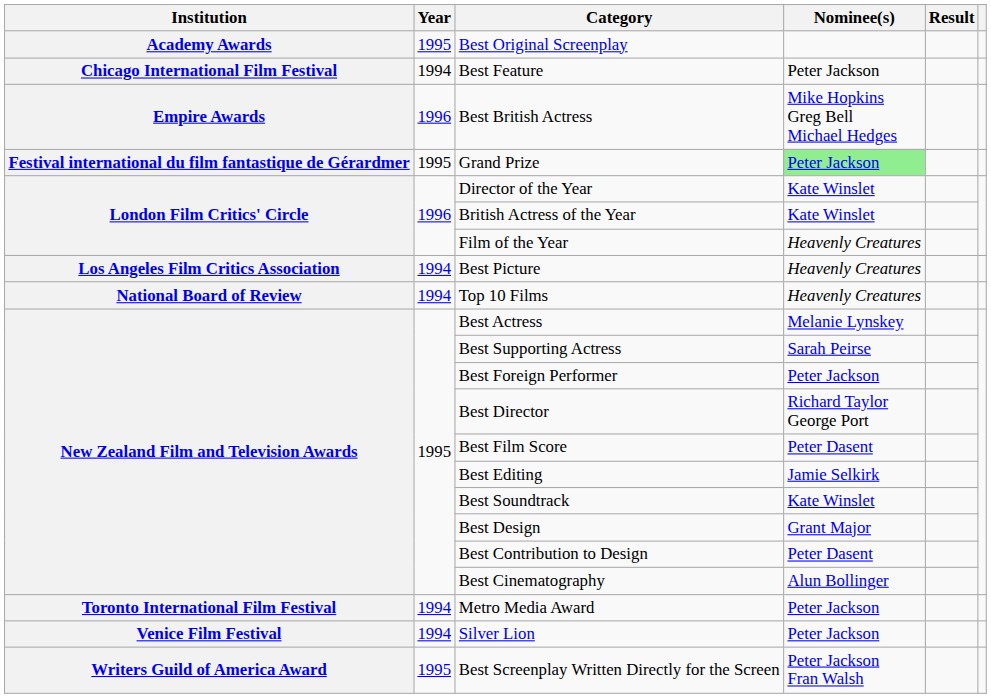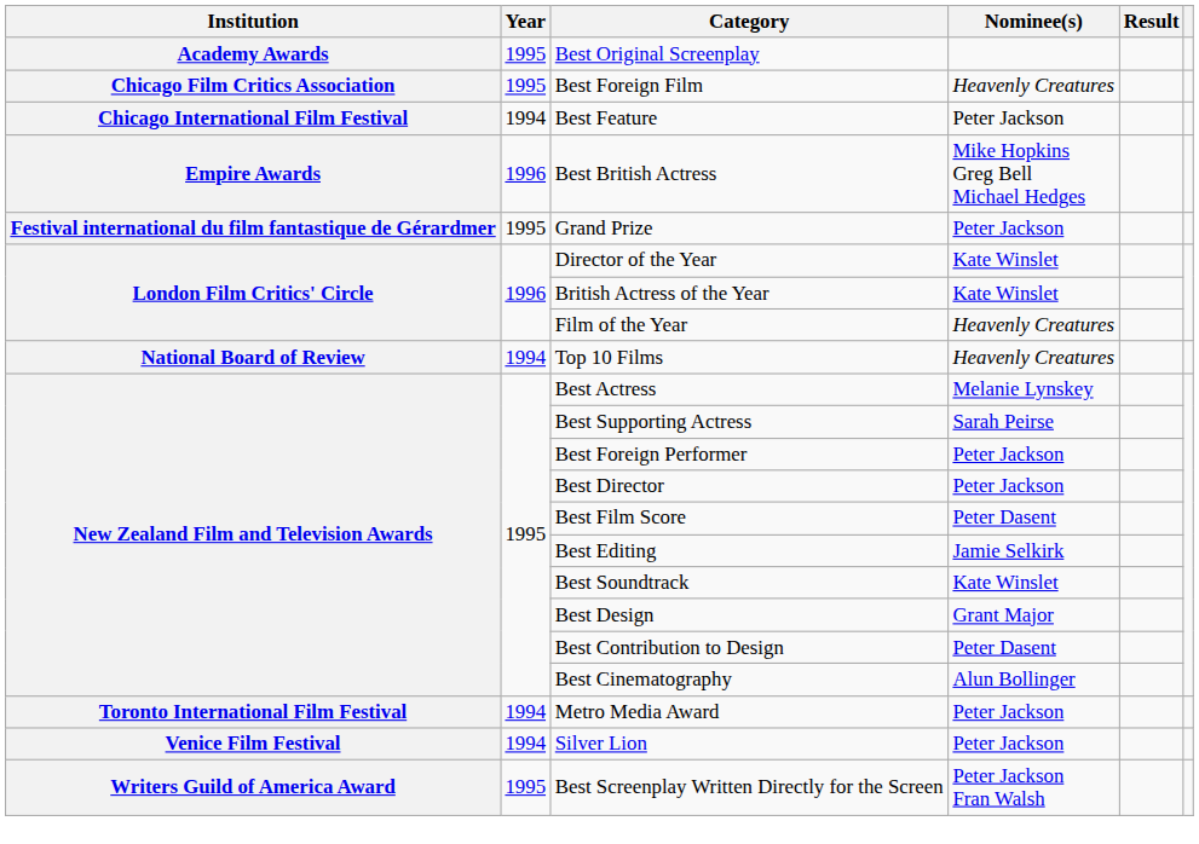+ row: Chicago Film Critics Association | 1995 | Best Foreign Film | Heavenly Creatures
Grand Prize | Nominee(s): lightgreen background -> no background
- row: Los Angeles Film Critics Association | 1994 | Best Picture | Heavenly Creatures
Best Director | Nominee(s): Richard Taylor George Port -> Peter Jackson
